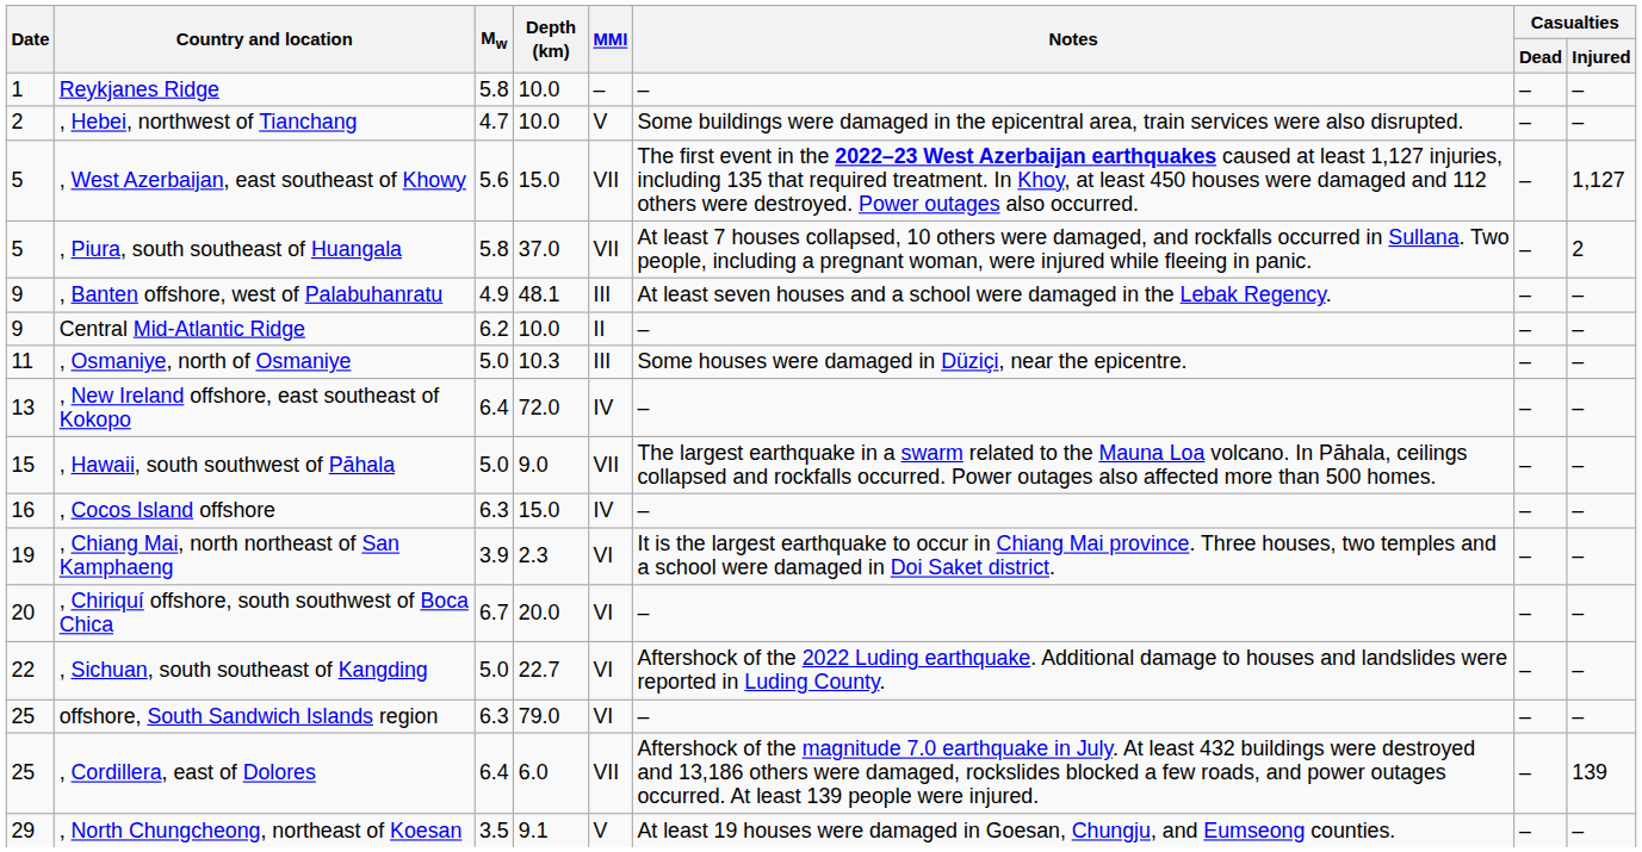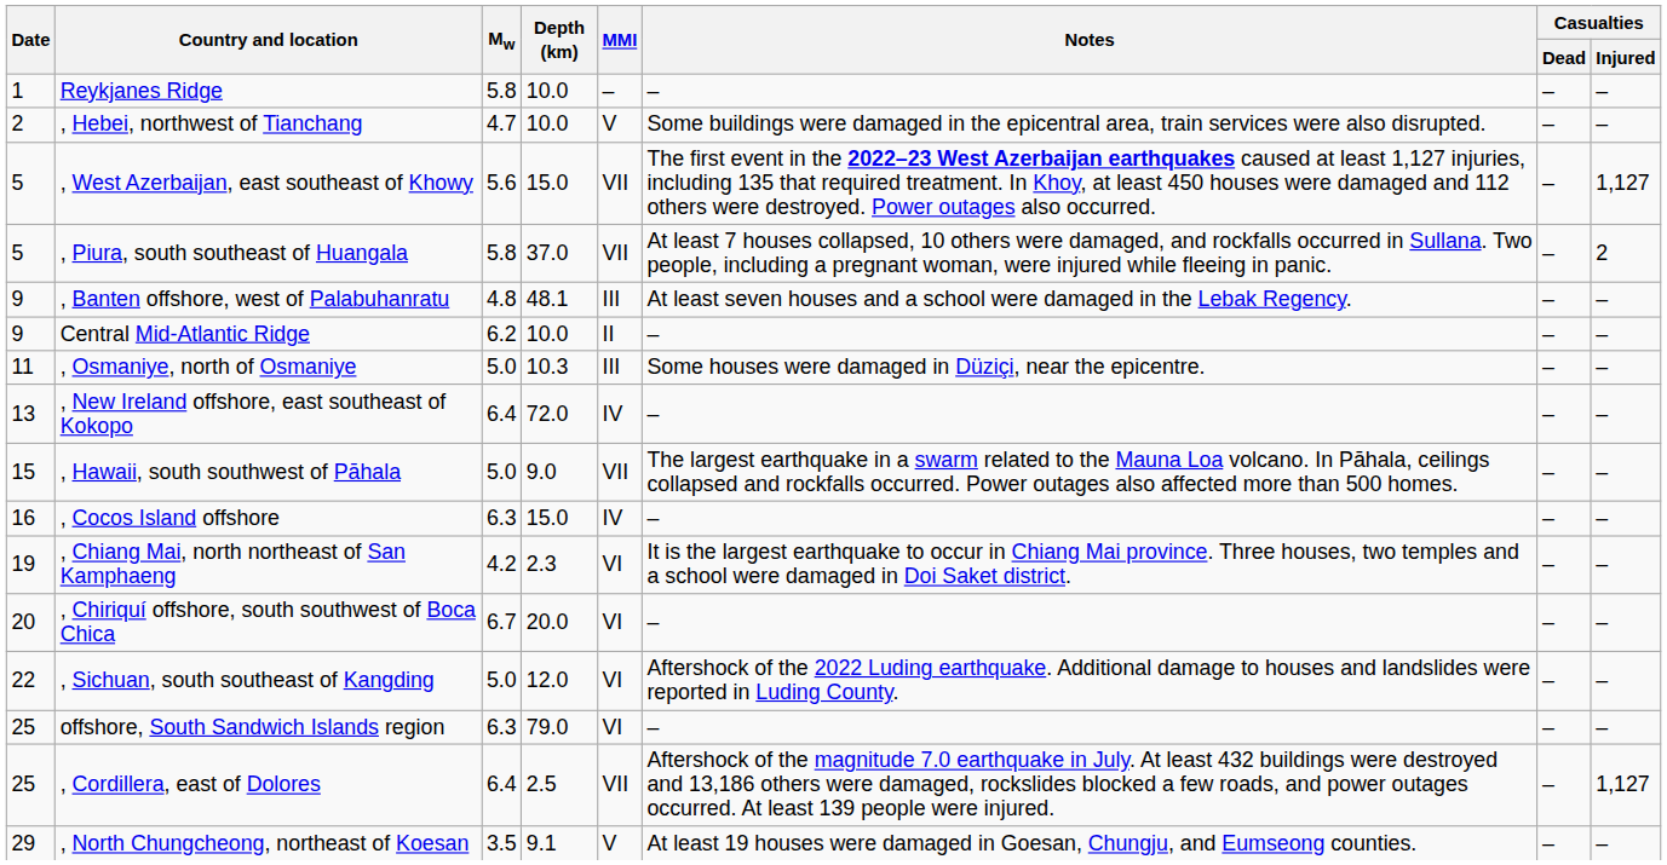, Banten offshore, west of Palabuhanratu | Mw: 4.9 -> 4.8
, Chiang Mai, north northeast of San Kamphaeng | Mw: 3.9 -> 4.2
, Sichuan, south southeast of Kangding | Depth (km): 22.7 -> 12.0
, Cordillera, east of Dolores | Depth (km): 6.0 -> 2.5
, Cordillera, east of Dolores | Casualties / Injured: 139 -> 1,127
